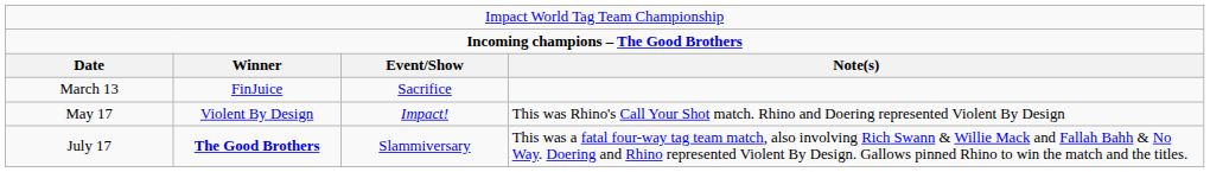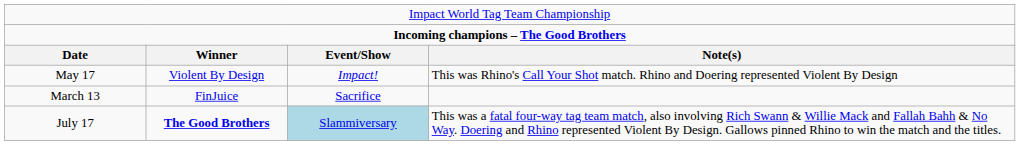rows swapped: March 13 <-> May 17
July 17 | column 3: no background -> lightblue background
